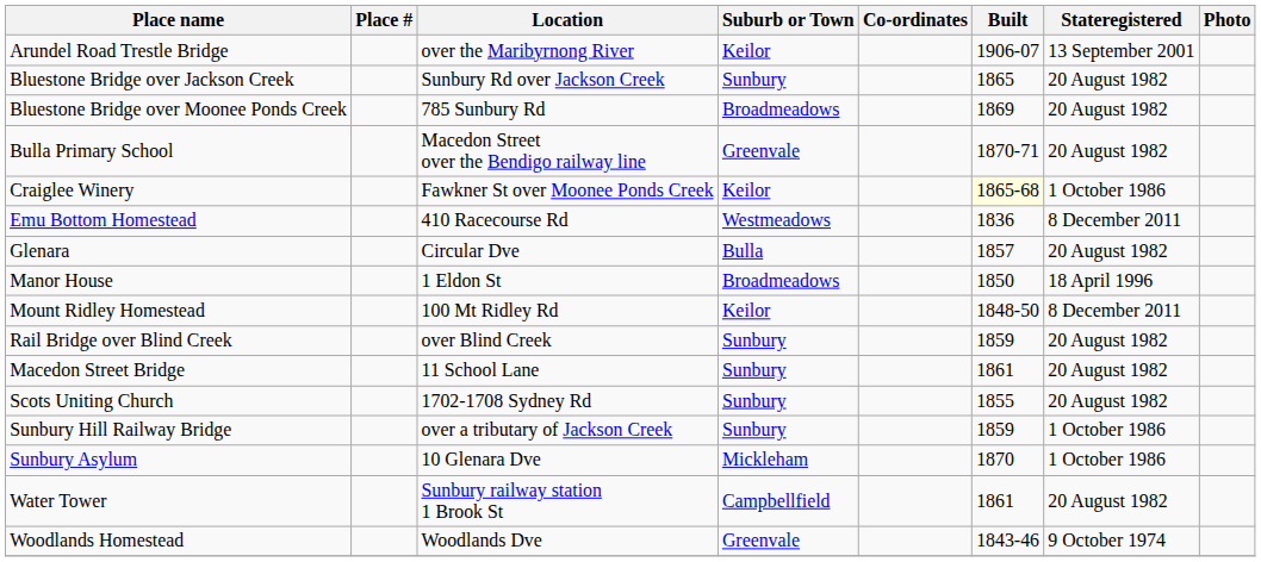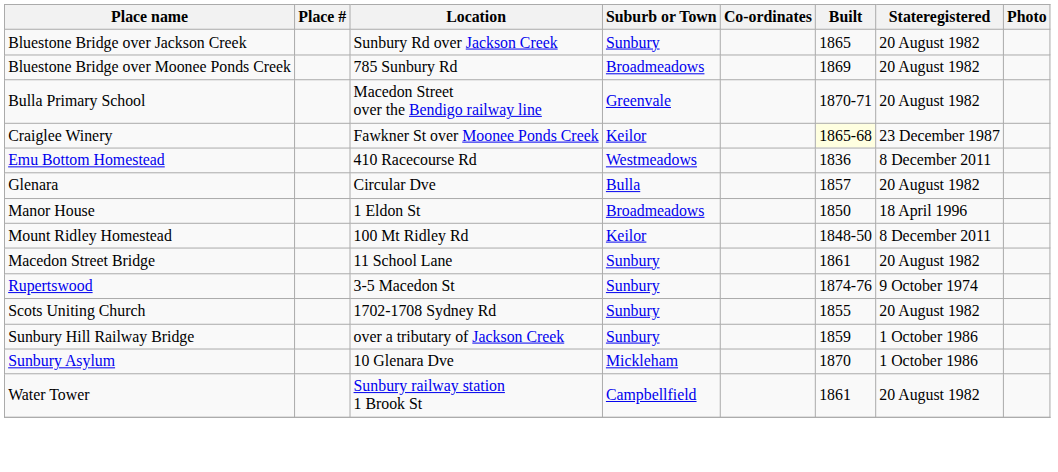- row: Arundel Road Trestle Bridge | over the Maribyrnong River | Keilor | 1906-07 | 13 September 2001
Craiglee Winery | Stateregistered: 1 October 1986 -> 23 December 1987
- row: Rail Bridge over Blind Creek | over Blind Creek | Sunbury | 1859 | 20 August 1982
+ row: Rupertswood | 3-5 Macedon St | Sunbury | 1874-76 | 9 October 1974
- row: Woodlands Homestead | Woodlands Dve | Greenvale | 1843-46 | 9 October 1974
